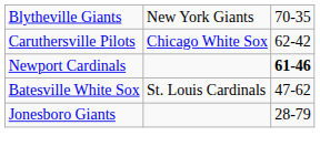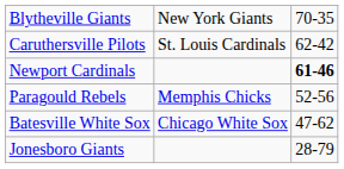Caruthersville Pilots | column 2: Chicago White Sox -> St. Louis Cardinals
+ row: Paragould Rebels | Memphis Chicks | 52-56
Batesville White Sox | column 2: St. Louis Cardinals -> Chicago White Sox
